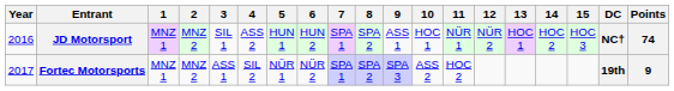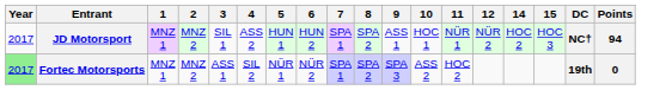- column: 13 | HOC 1
JD Motorsport | Year: 2016 -> 2017
JD Motorsport | Points: 74 -> 94
Fortec Motorsports | Year: no background -> lightgreen background
Fortec Motorsports | Points: 9 -> 0
